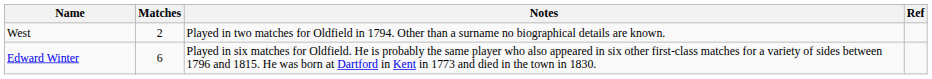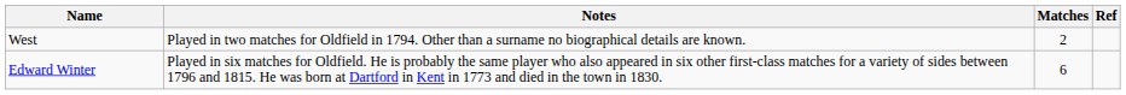columns swapped: Matches <-> Notes
